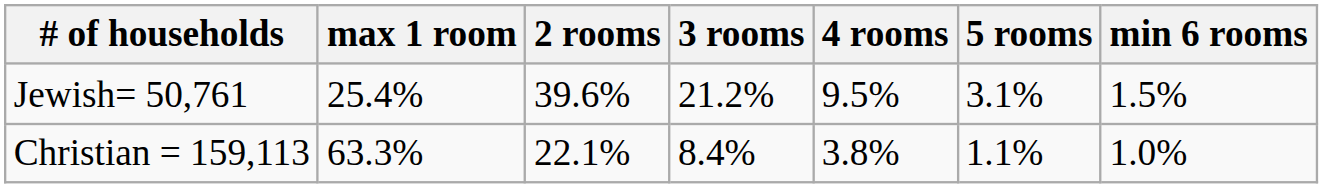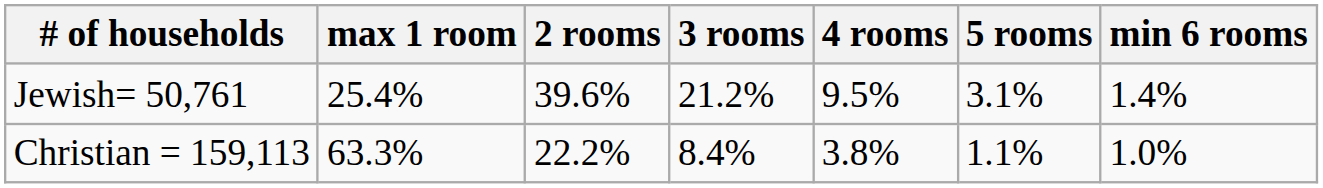Jewish= 50,761 | min 6 rooms: 1.5% -> 1.4%
Christian = 159,113 | 2 rooms: 22.1% -> 22.2%
